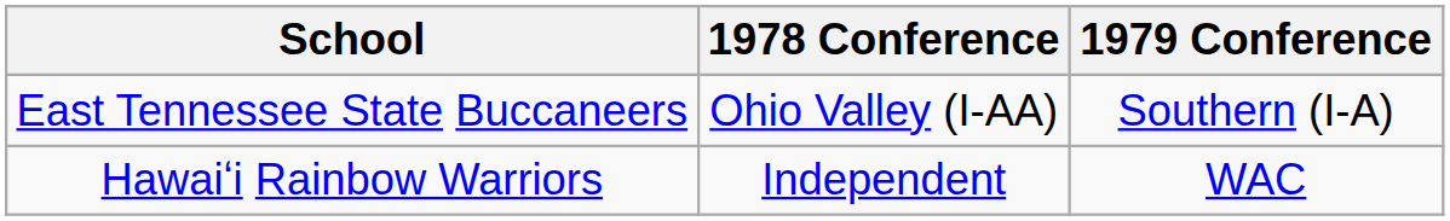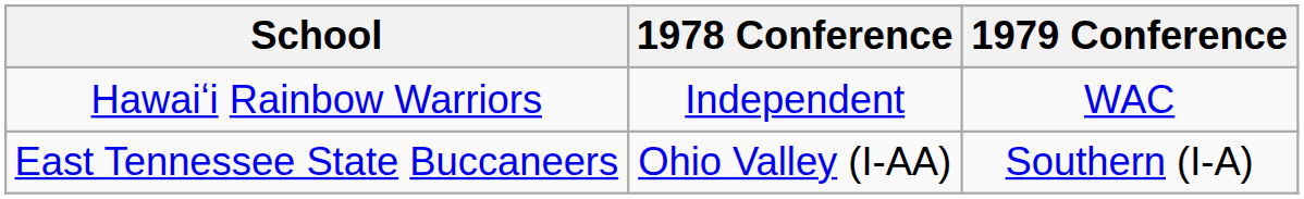rows swapped: East Tennessee State Buccaneers <-> Hawaiʻi Rainbow Warriors
